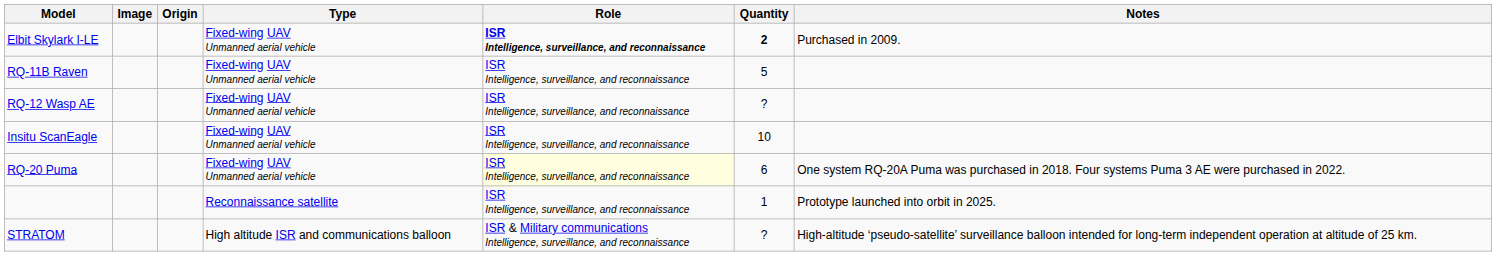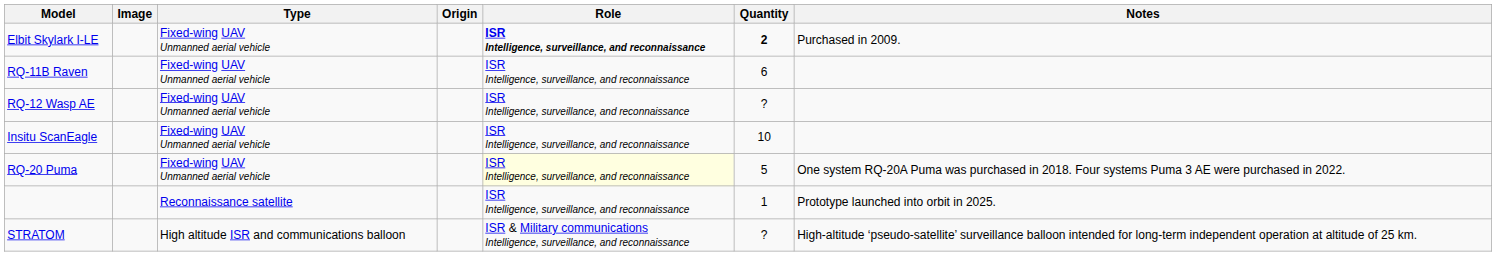columns swapped: Origin <-> Type
RQ-11B Raven | Quantity: 5 -> 6
RQ-20 Puma | Quantity: 6 -> 5
